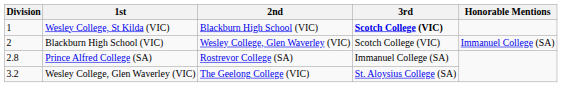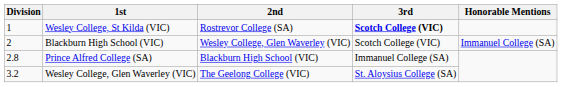Wesley College, St Kilda (VIC) | 2nd: Blackburn High School (VIC) -> Rostrevor College (SA)
Prince Alfred College (SA) | 2nd: Rostrevor College (SA) -> Blackburn High School (VIC)
